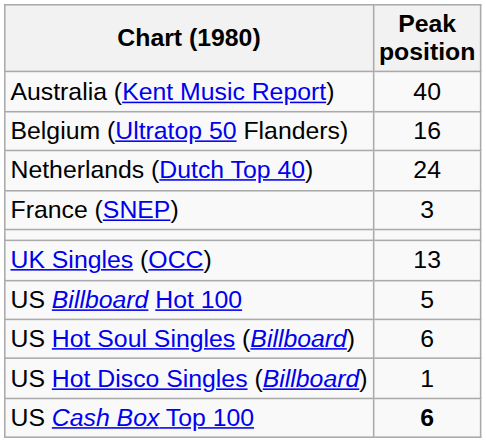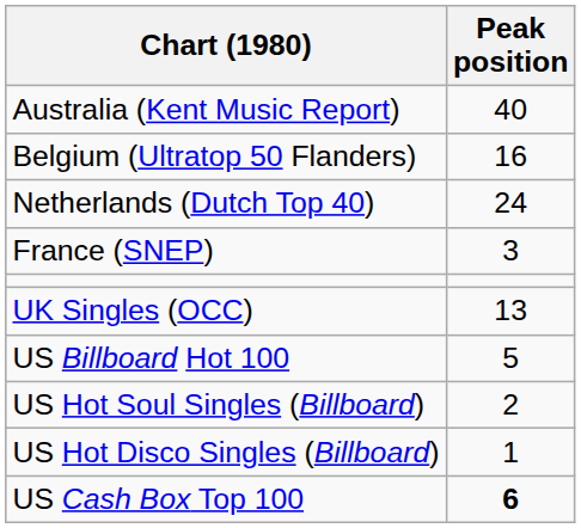US Hot Soul Singles (Billboard) | Peak position: 6 -> 2
